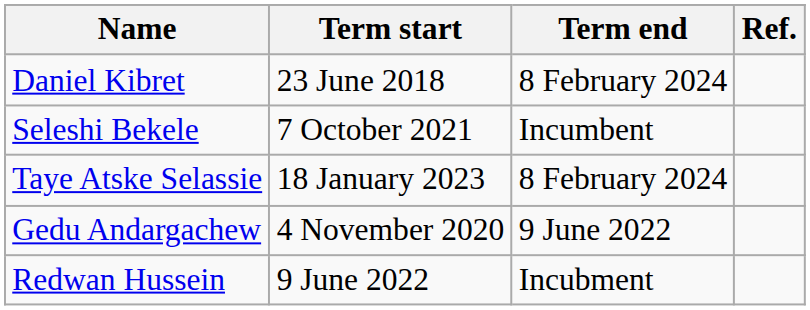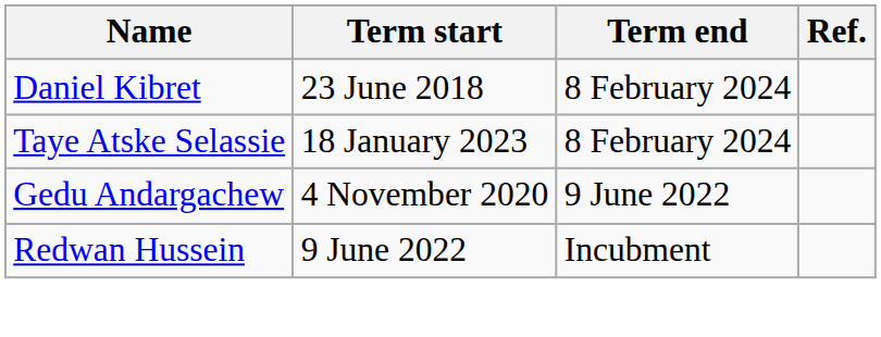- row: Seleshi Bekele | 7 October 2021 | Incumbent
